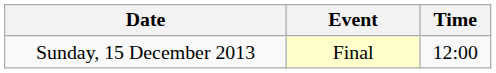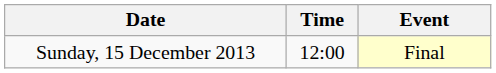columns swapped: Time <-> Event
